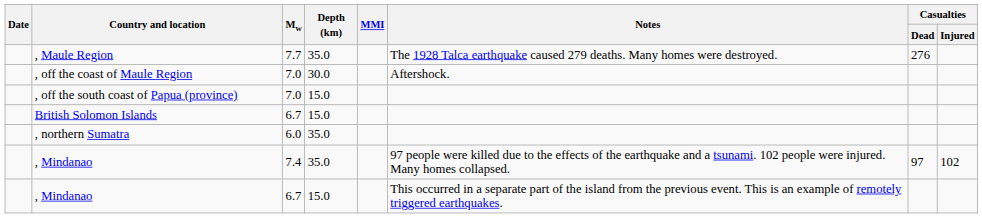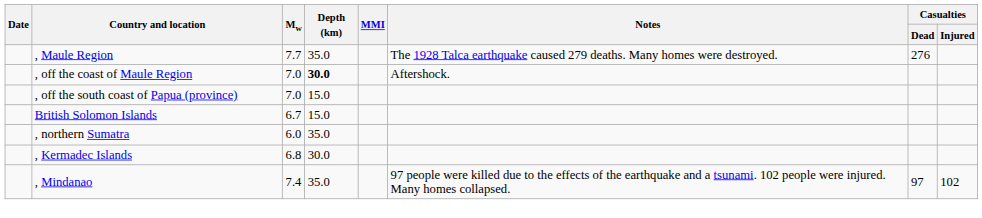, off the coast of Maule Region | Depth (km): normal -> bold
+ row: , Kermadec Islands | 6.8 | 30.0
- row: , Mindanao | 6.7 | 15.0 | This occurred in a separate part of the island from the previous event. This is an example of remotely triggered earthquakes.
